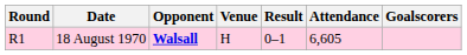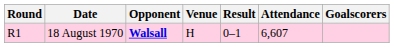18 August 1970 | Attendance: 6,605 -> 6,607
